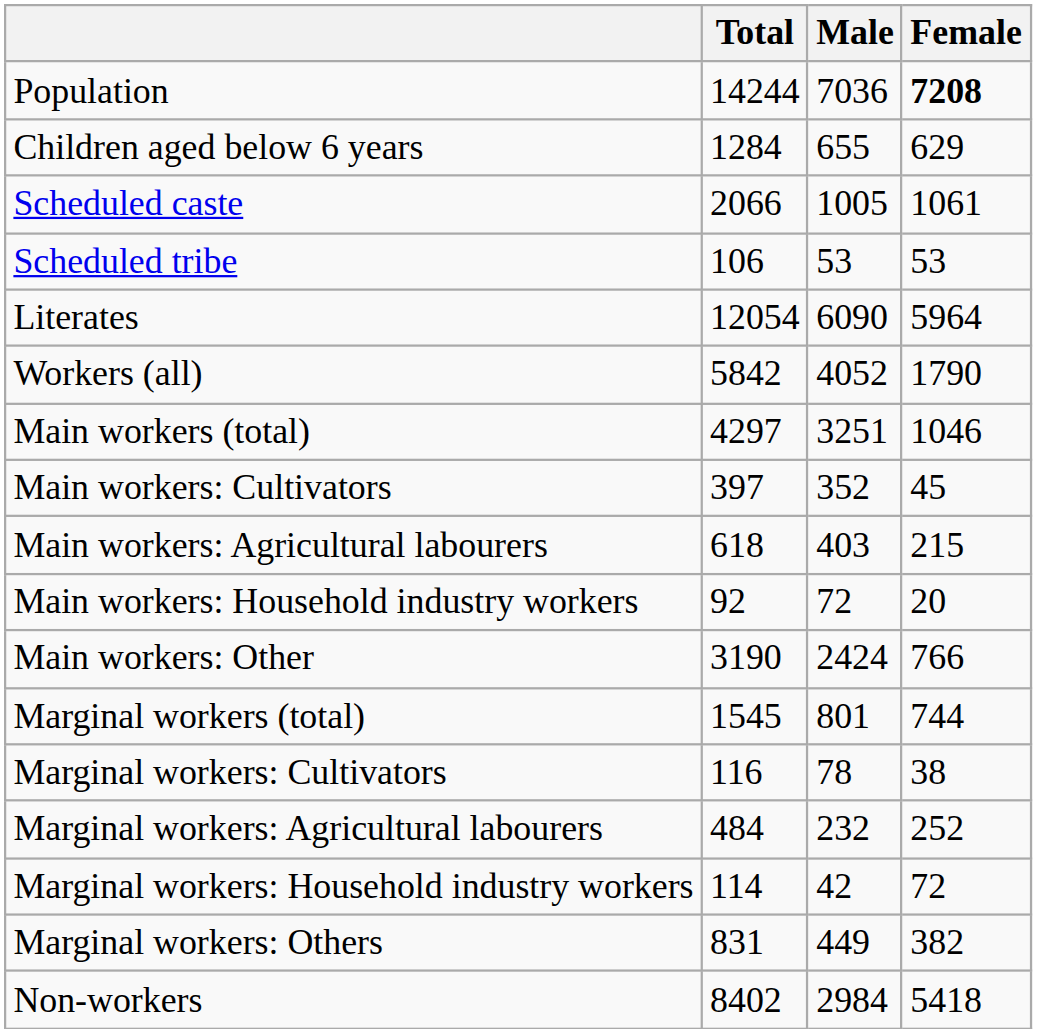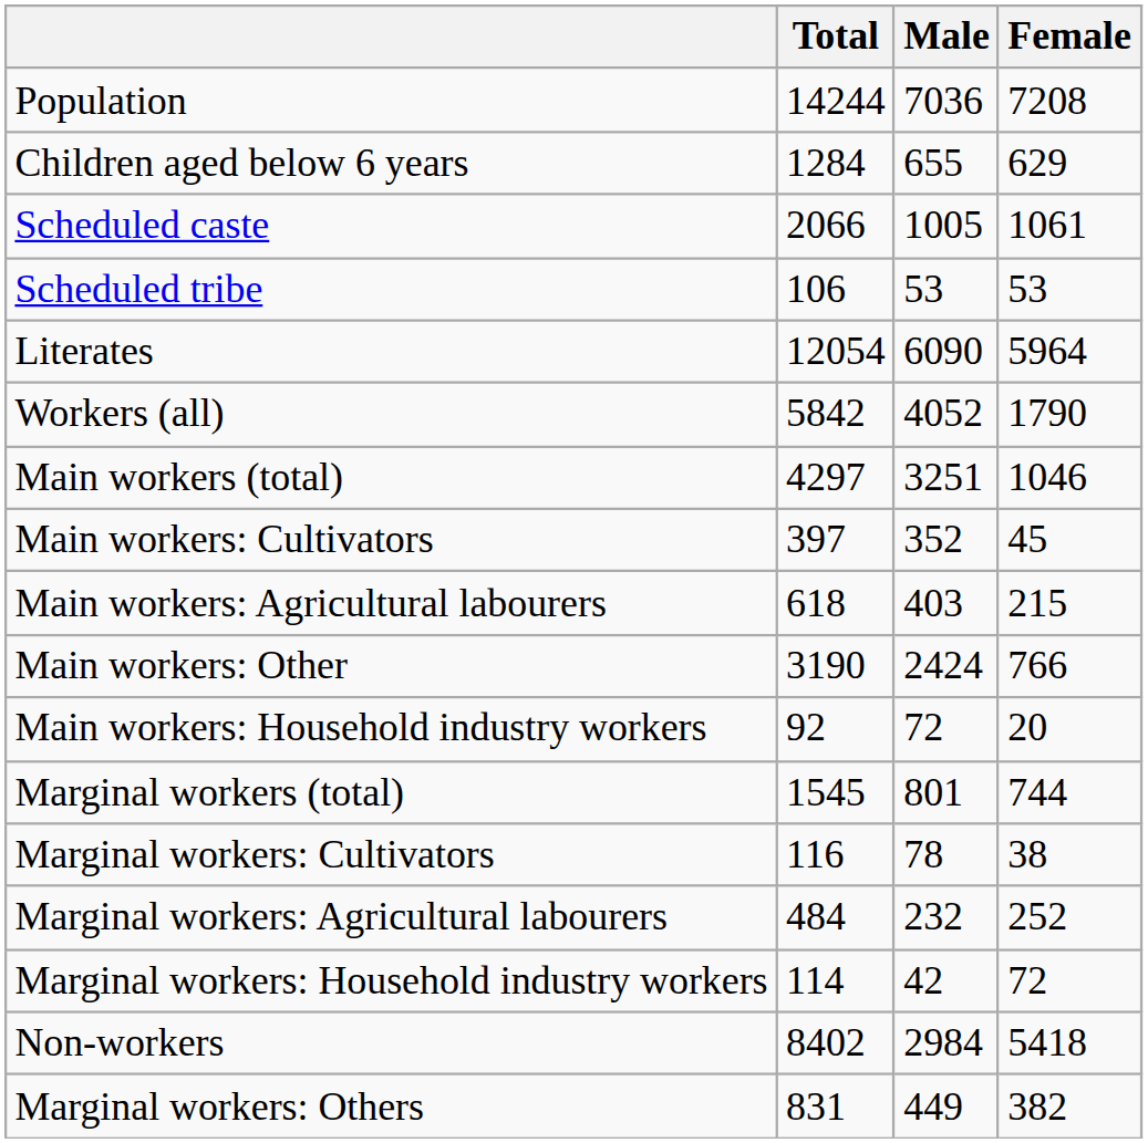Population | Female: bold -> normal
rows swapped: Main workers: Household industry workers <-> Main workers: Other
rows swapped: Marginal workers: Others <-> Non-workers
